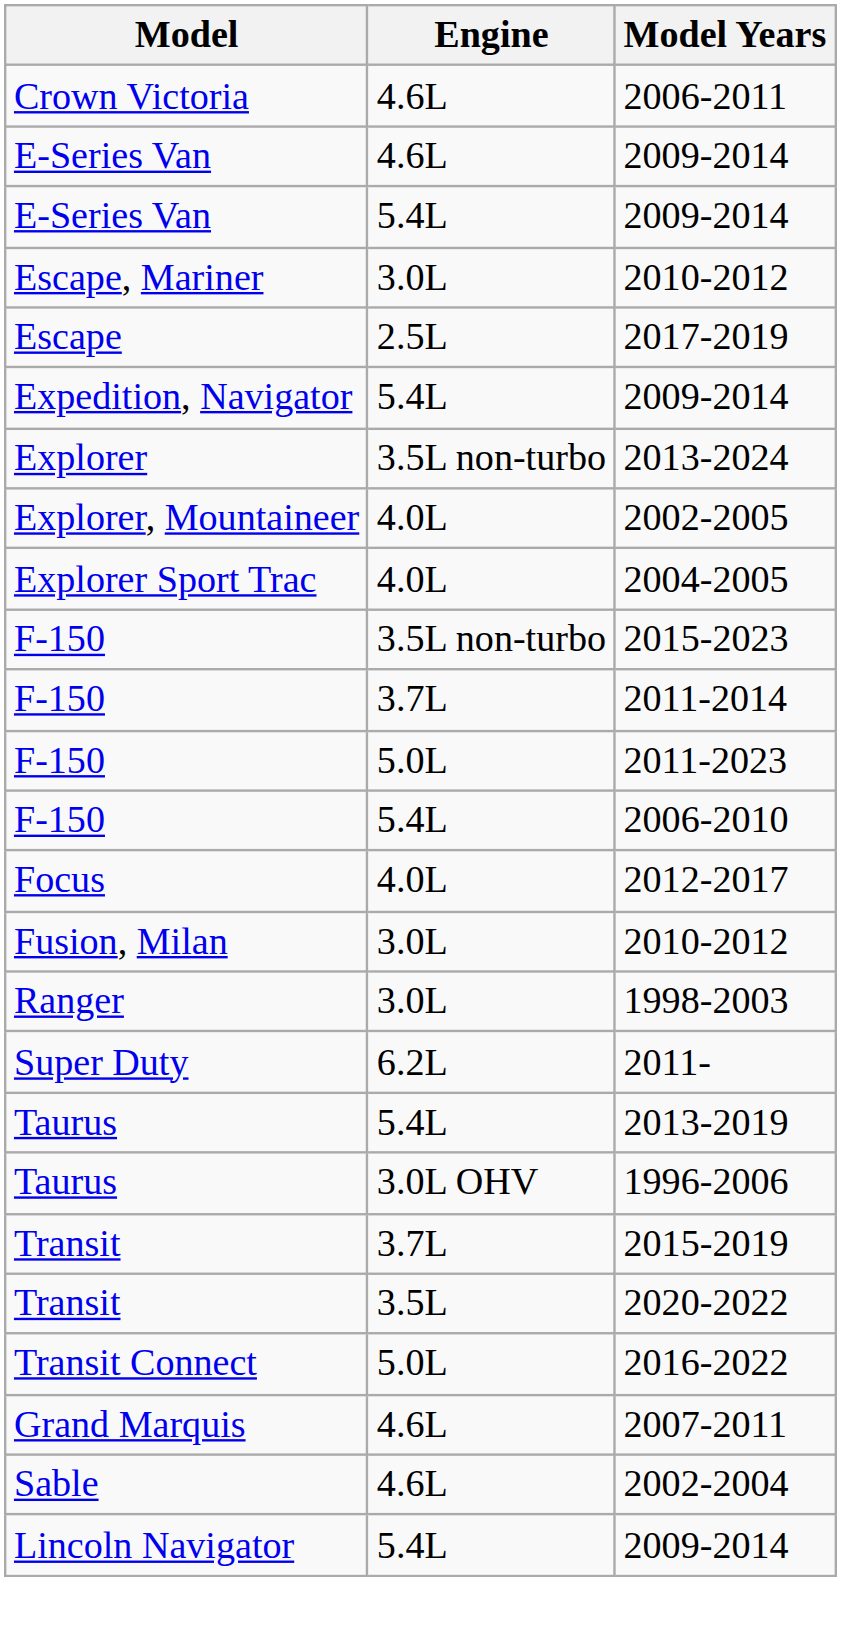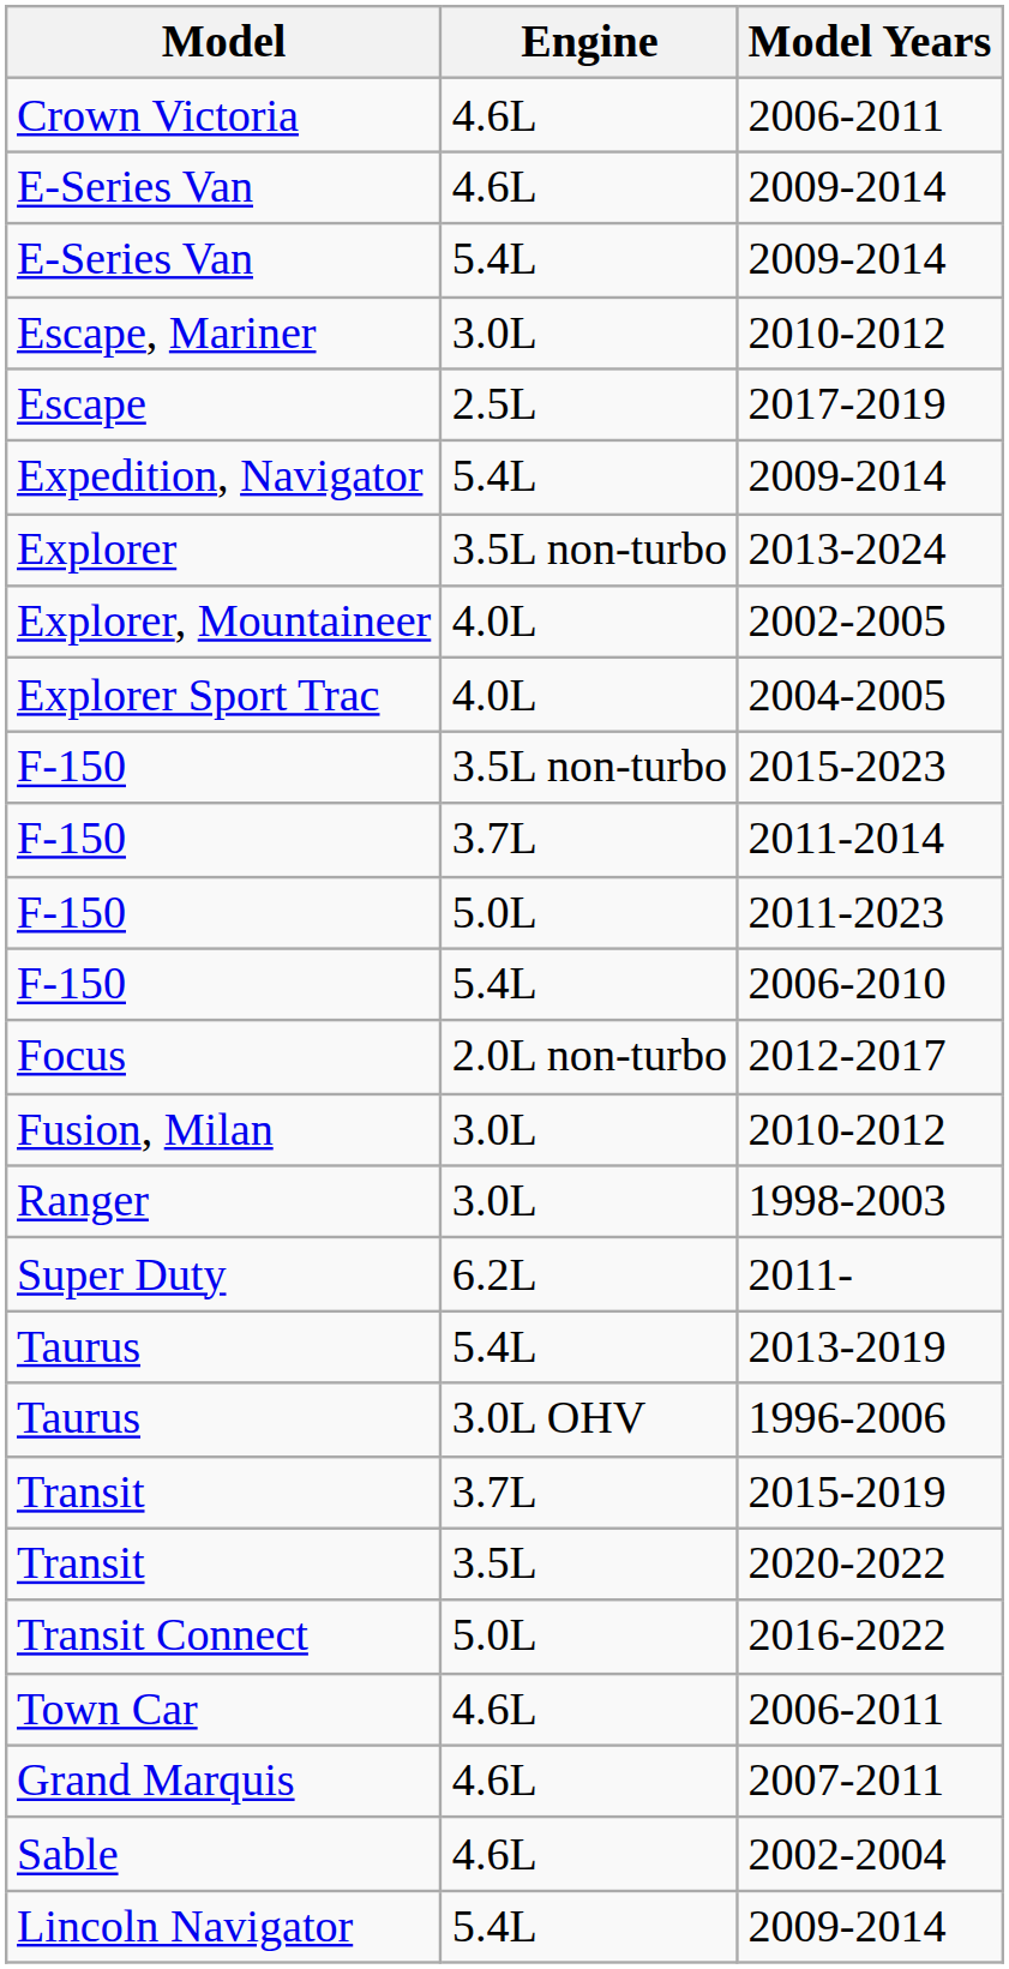2012-2017 | Engine: 4.0L -> 2.0L non-turbo
+ row: Town Car | 4.6L | 2006-2011
